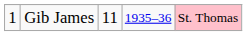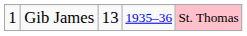Gib James | column 3: 11 -> 13
